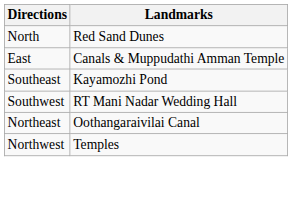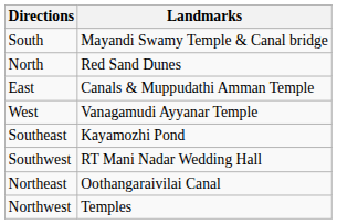+ row: South | Mayandi Swamy Temple & Canal bridge
+ row: West | Vanagamudi Ayyanar Temple
